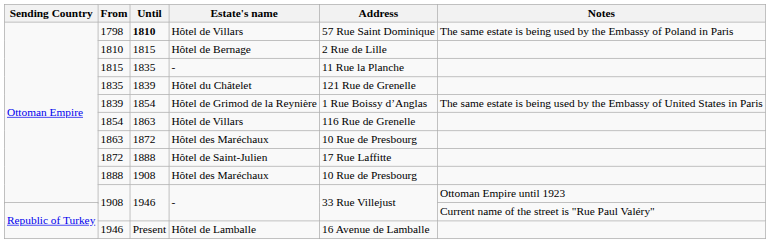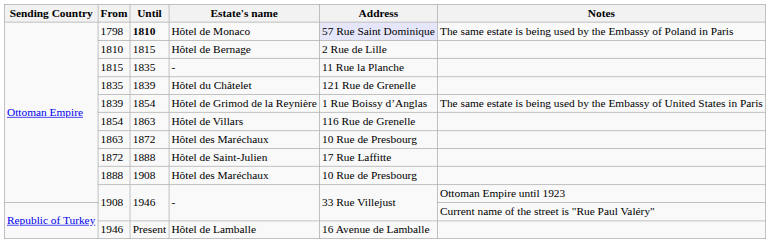1798 | Estate's name: Hôtel de Villars -> Hôtel de Monaco
1798 | Address: no background -> lavender background
